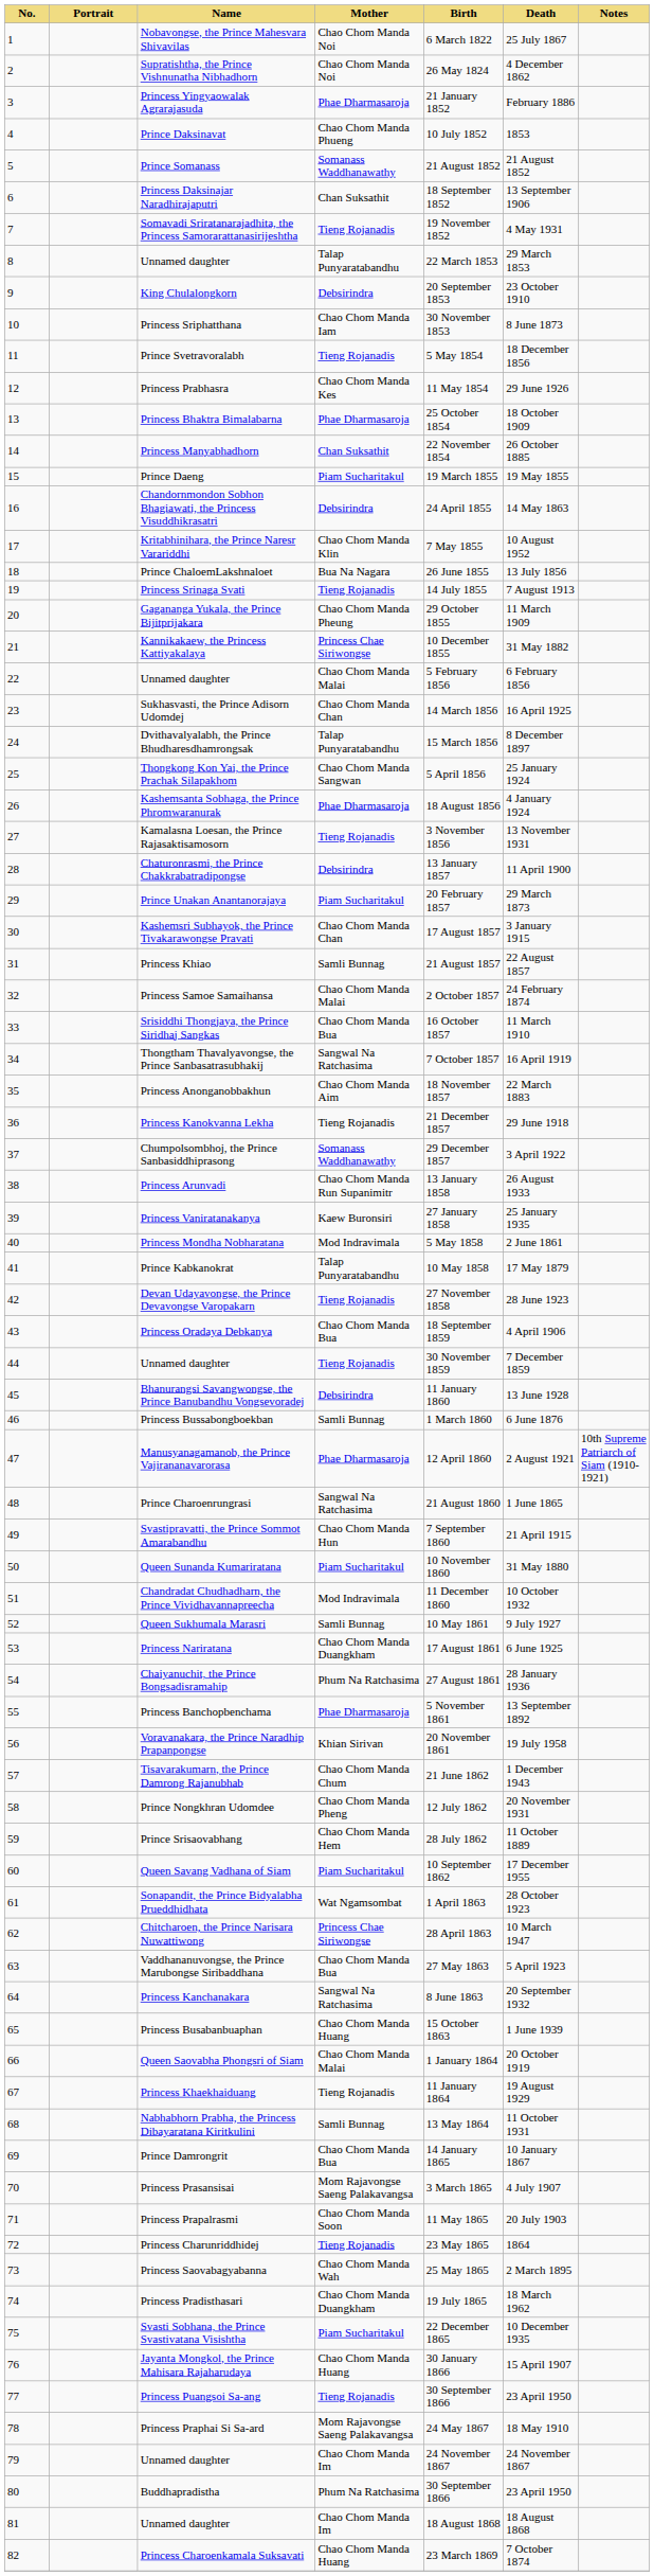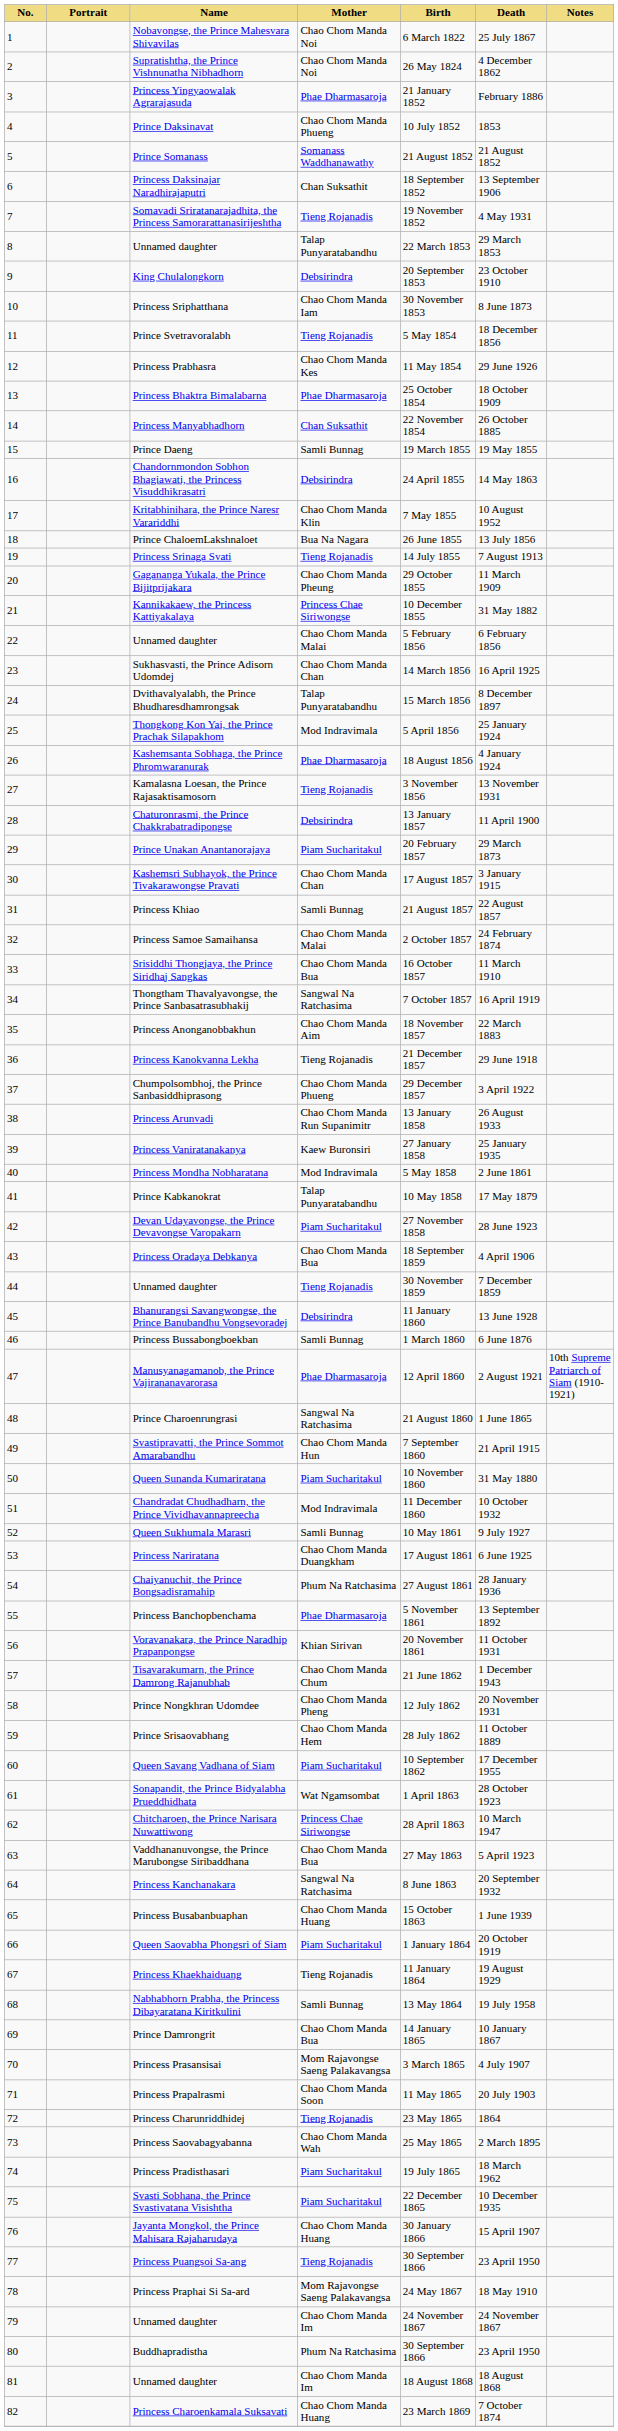Prince Daeng | Mother: Piam Sucharitakul -> Samli Bunnag
Thongkong Kon Yai, the Prince Prachak Silapakhom | Mother: Chao Chom Manda Sangwan -> Mod Indravimala
Chumpolsombhoj, the Prince Sanbasiddhiprasong | Mother: Somanass Waddhanawathy -> Chao Chom Manda Phueng
Devan Udayavongse, the Prince Devavongse Varopakarn | Mother: Tieng Rojanadis -> Piam Sucharitakul
Voravanakara, the Prince Naradhip Prapanpongse | Death: 19 July 1958 -> 11 October 1931
Queen Saovabha Phongsri of Siam | Mother: Chao Chom Manda Malai -> Piam Sucharitakul
Nabhabhorn Prabha, the Princess Dibayaratana Kiritkulini | Death: 11 October 1931 -> 19 July 1958
Princess Pradisthasari | Mother: Chao Chom Manda Duangkham -> Piam Sucharitakul
